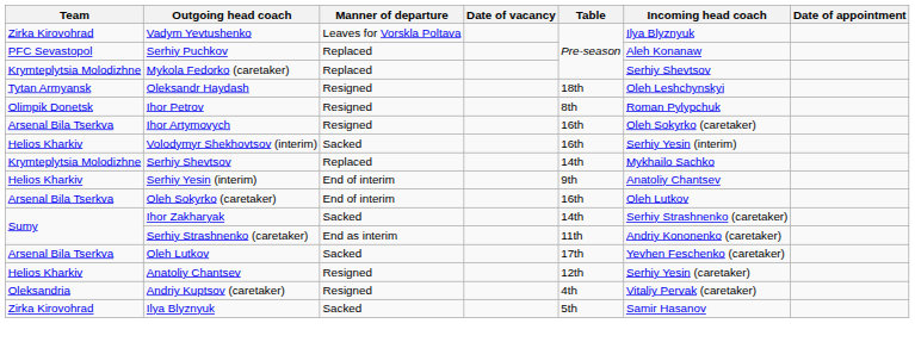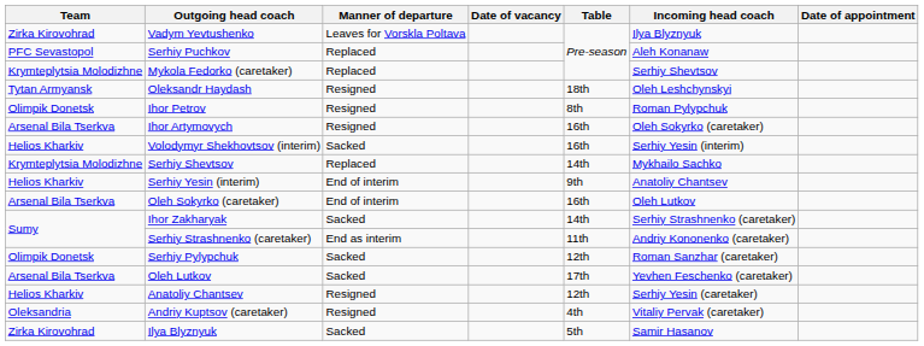+ row: Olimpik Donetsk | Serhiy Pylypchuk | Sacked | 12th | Roman Sanzhar (caretaker)
